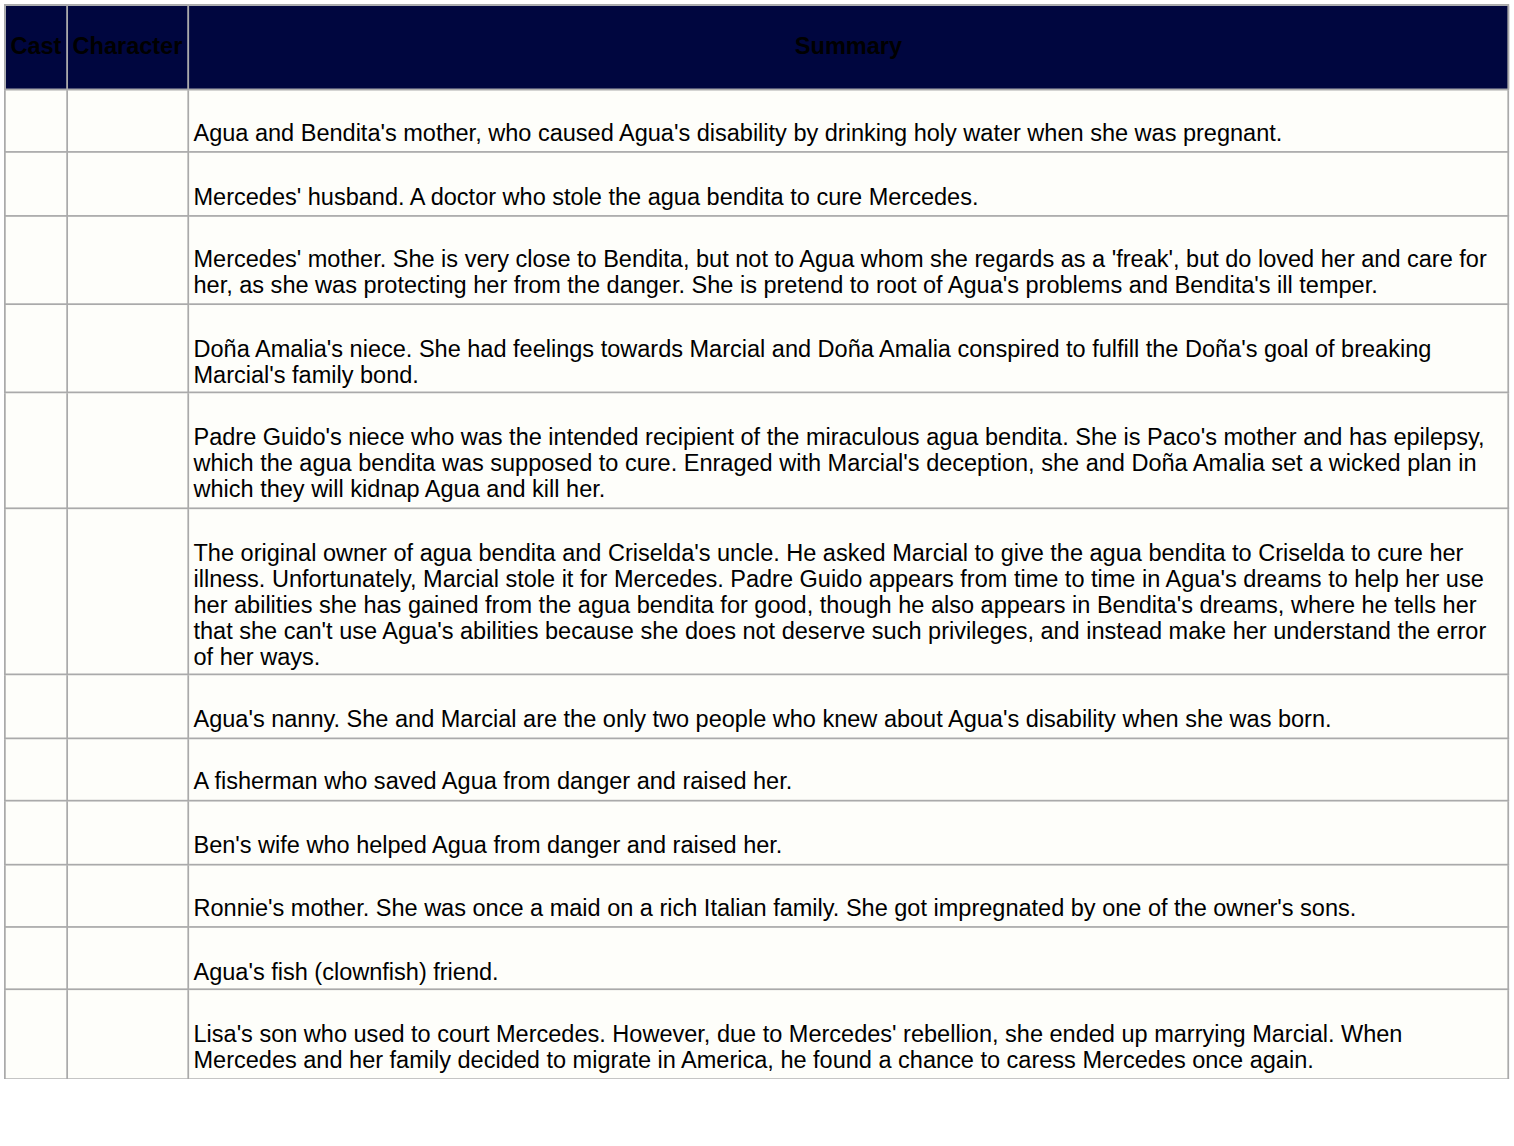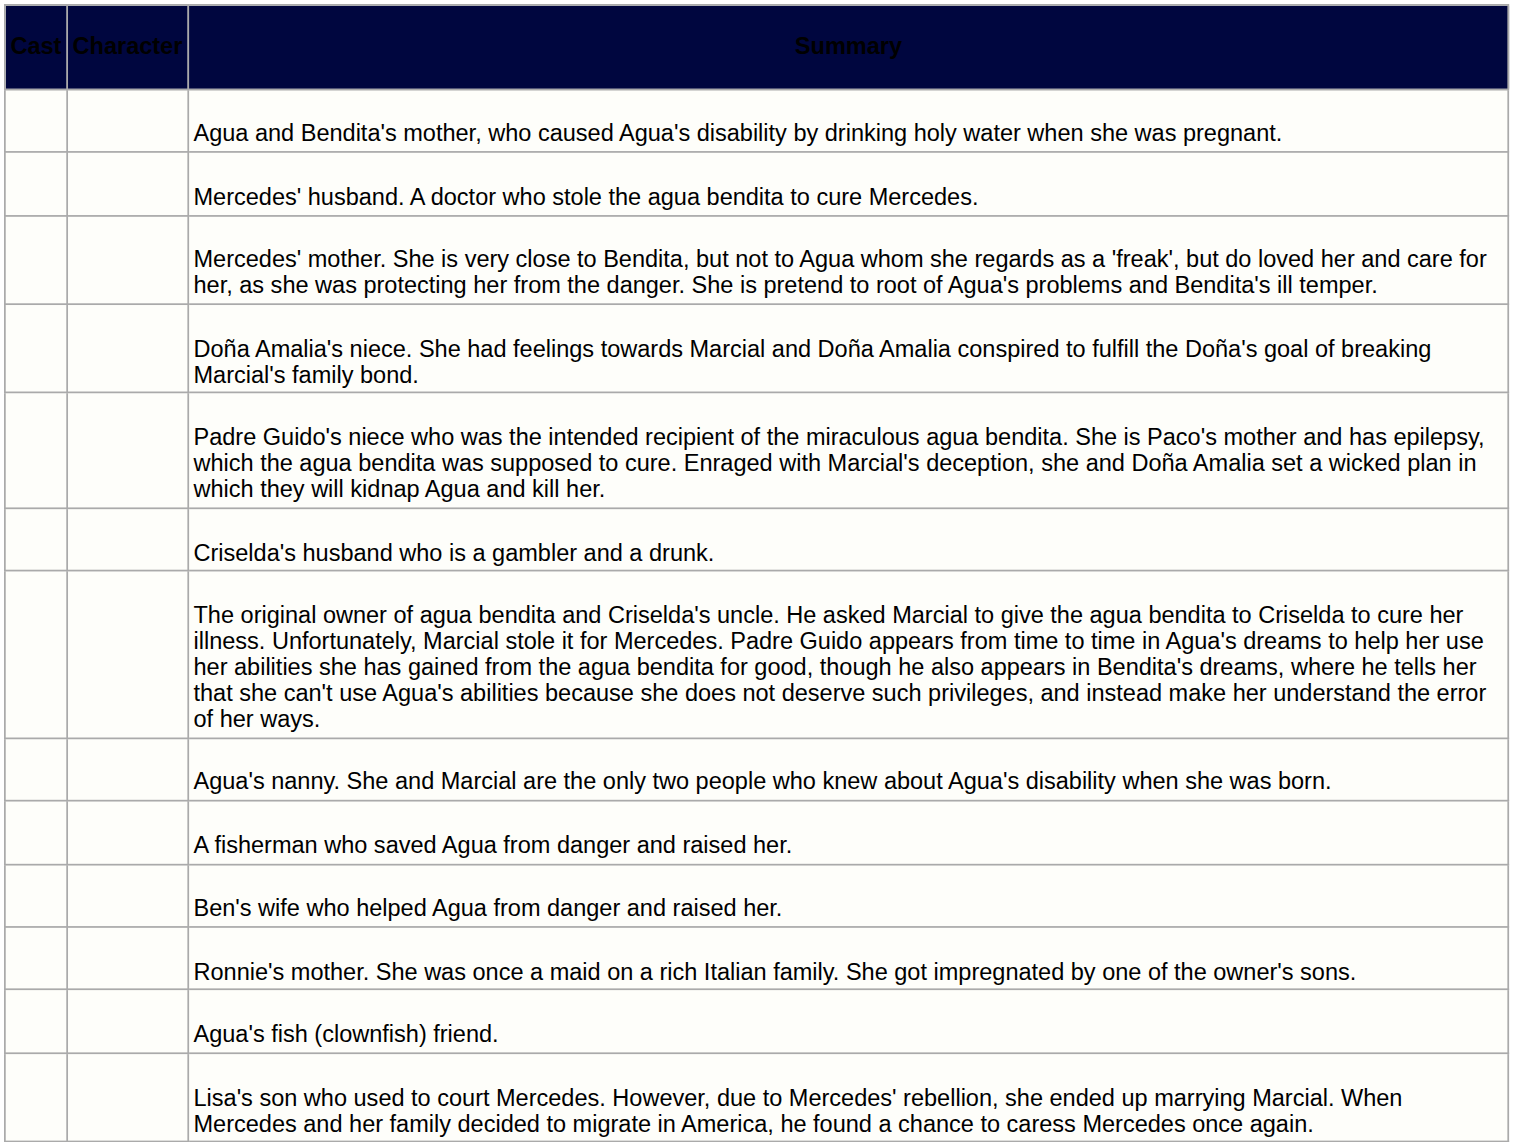+ row: Criselda's husband who is a gambler and a drunk.
